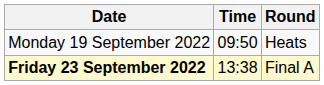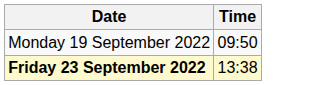- column: Round | Heats | Final A
